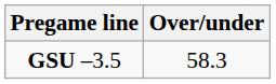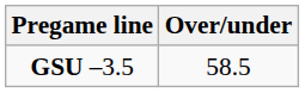GSU –3.5 | Over/under: 58.3 -> 58.5
